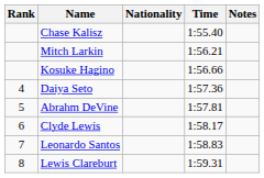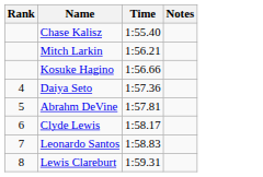- column: Nationality
